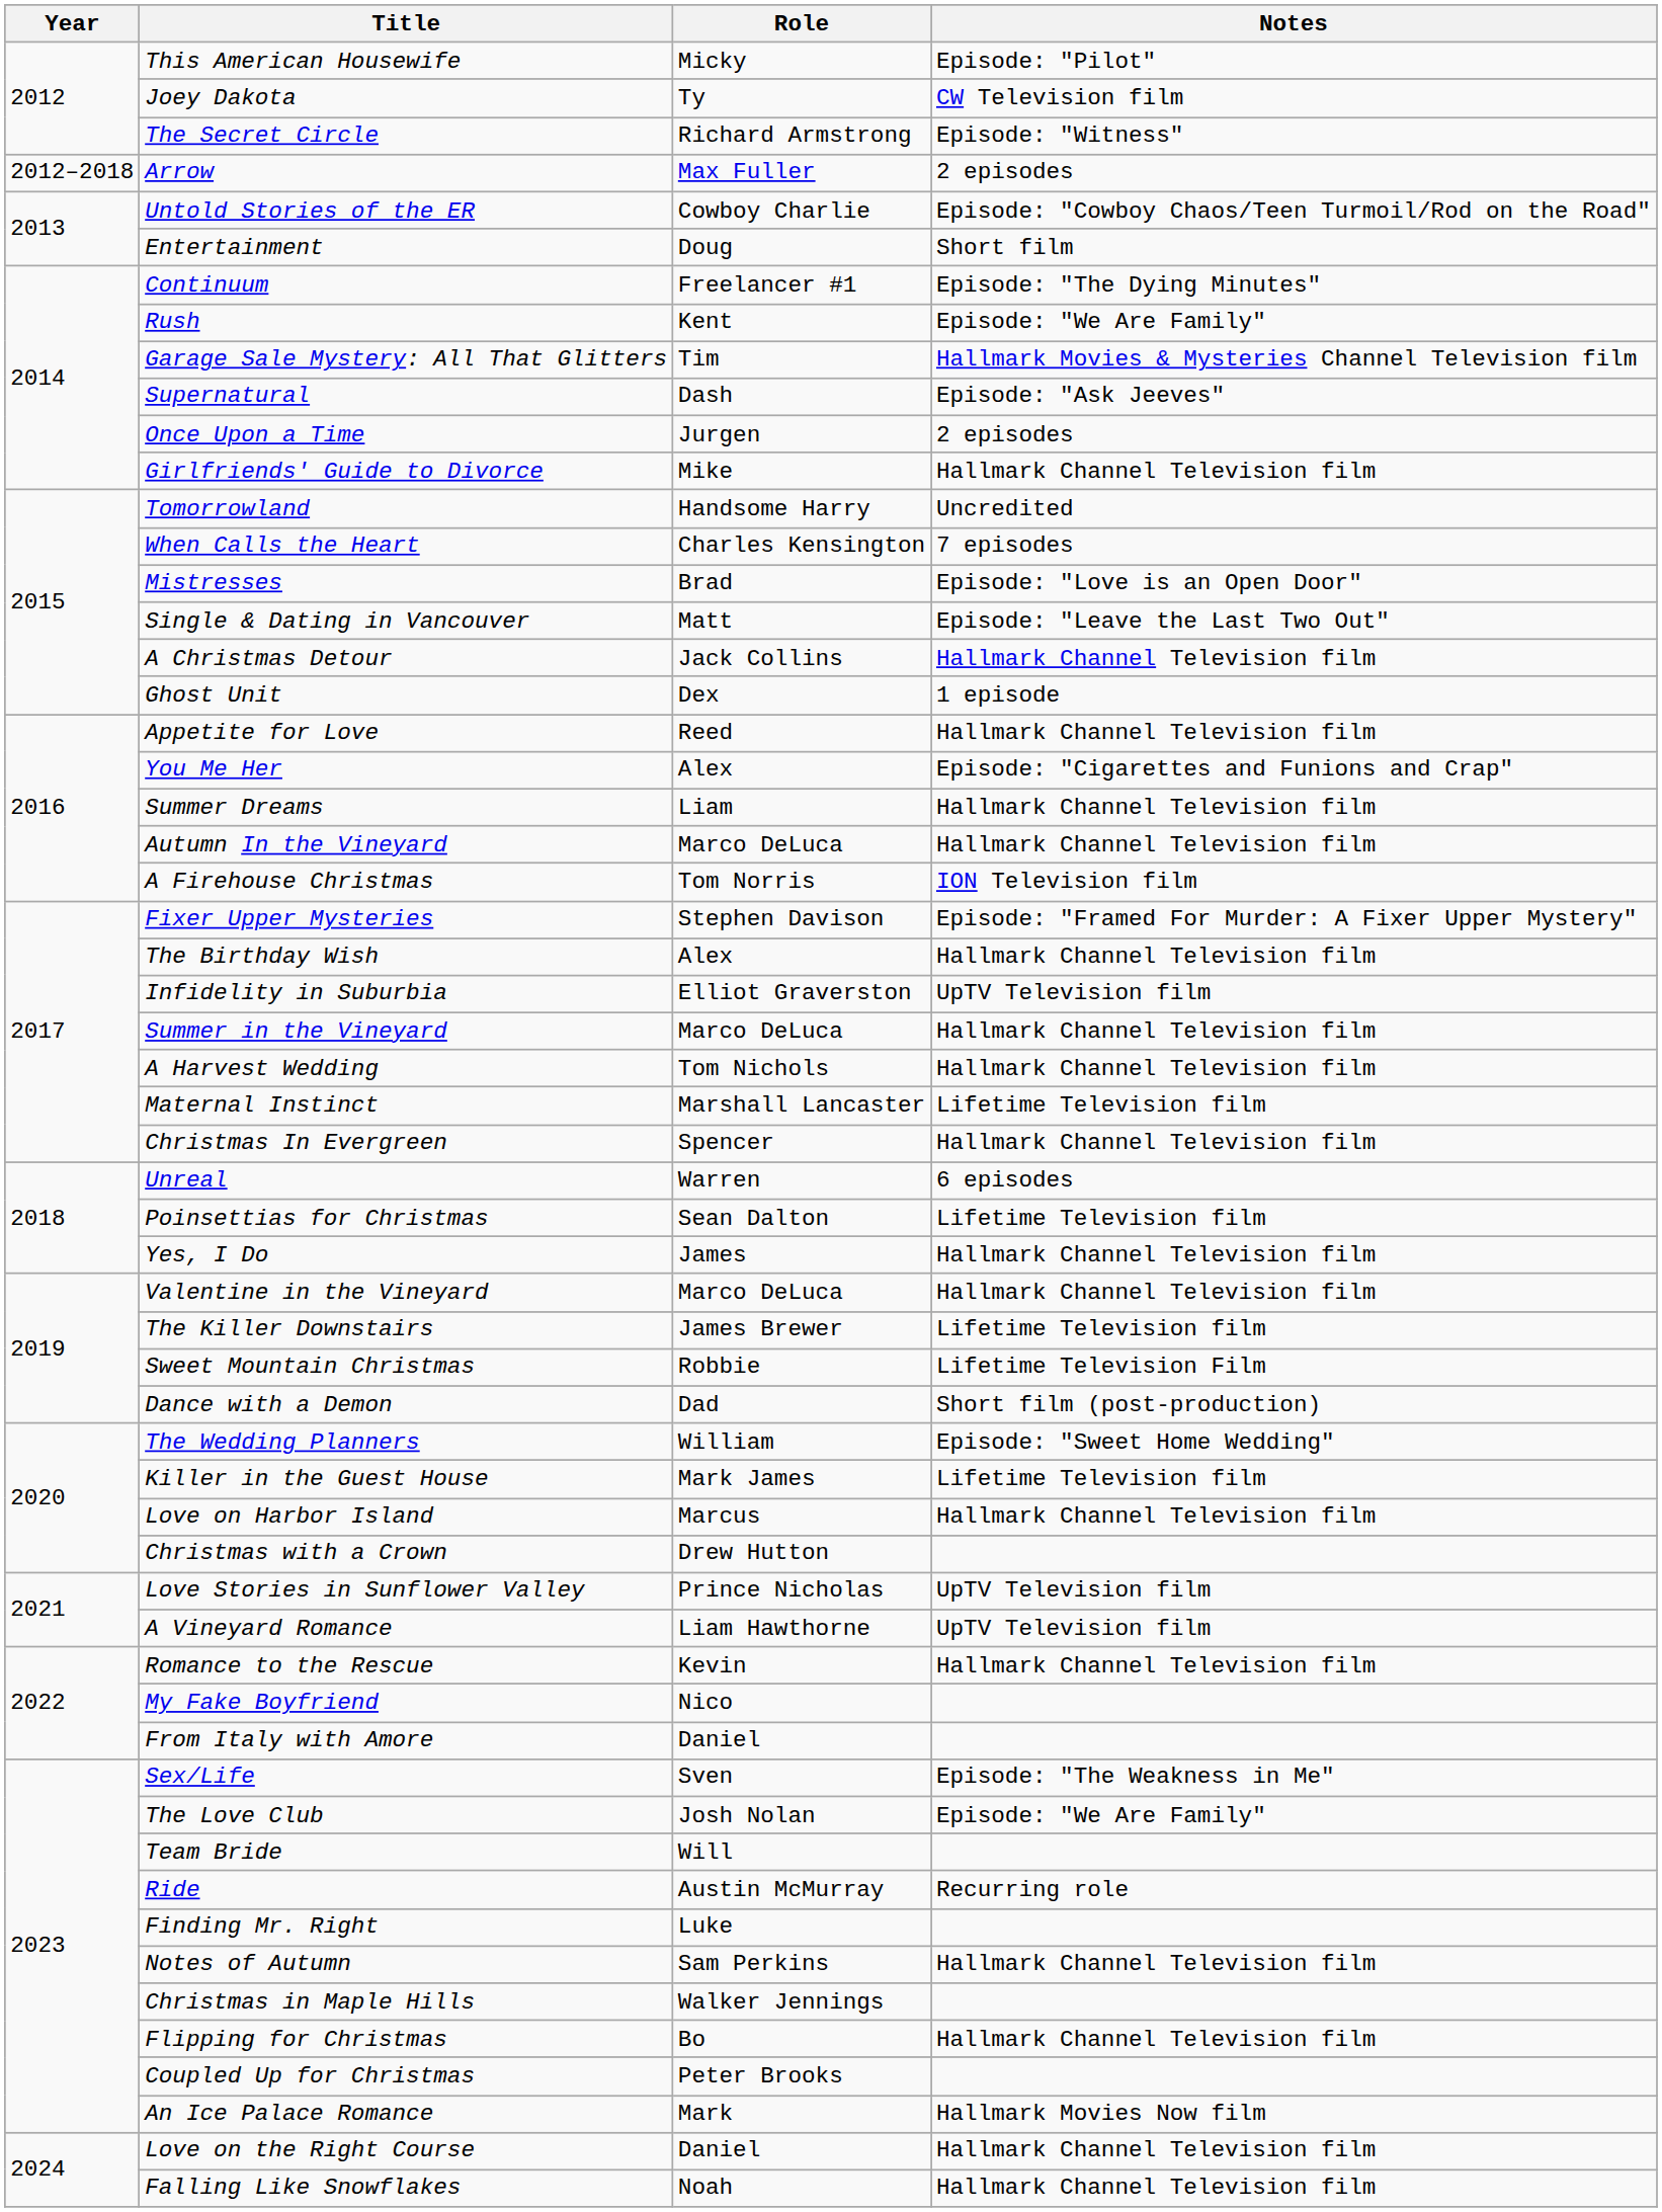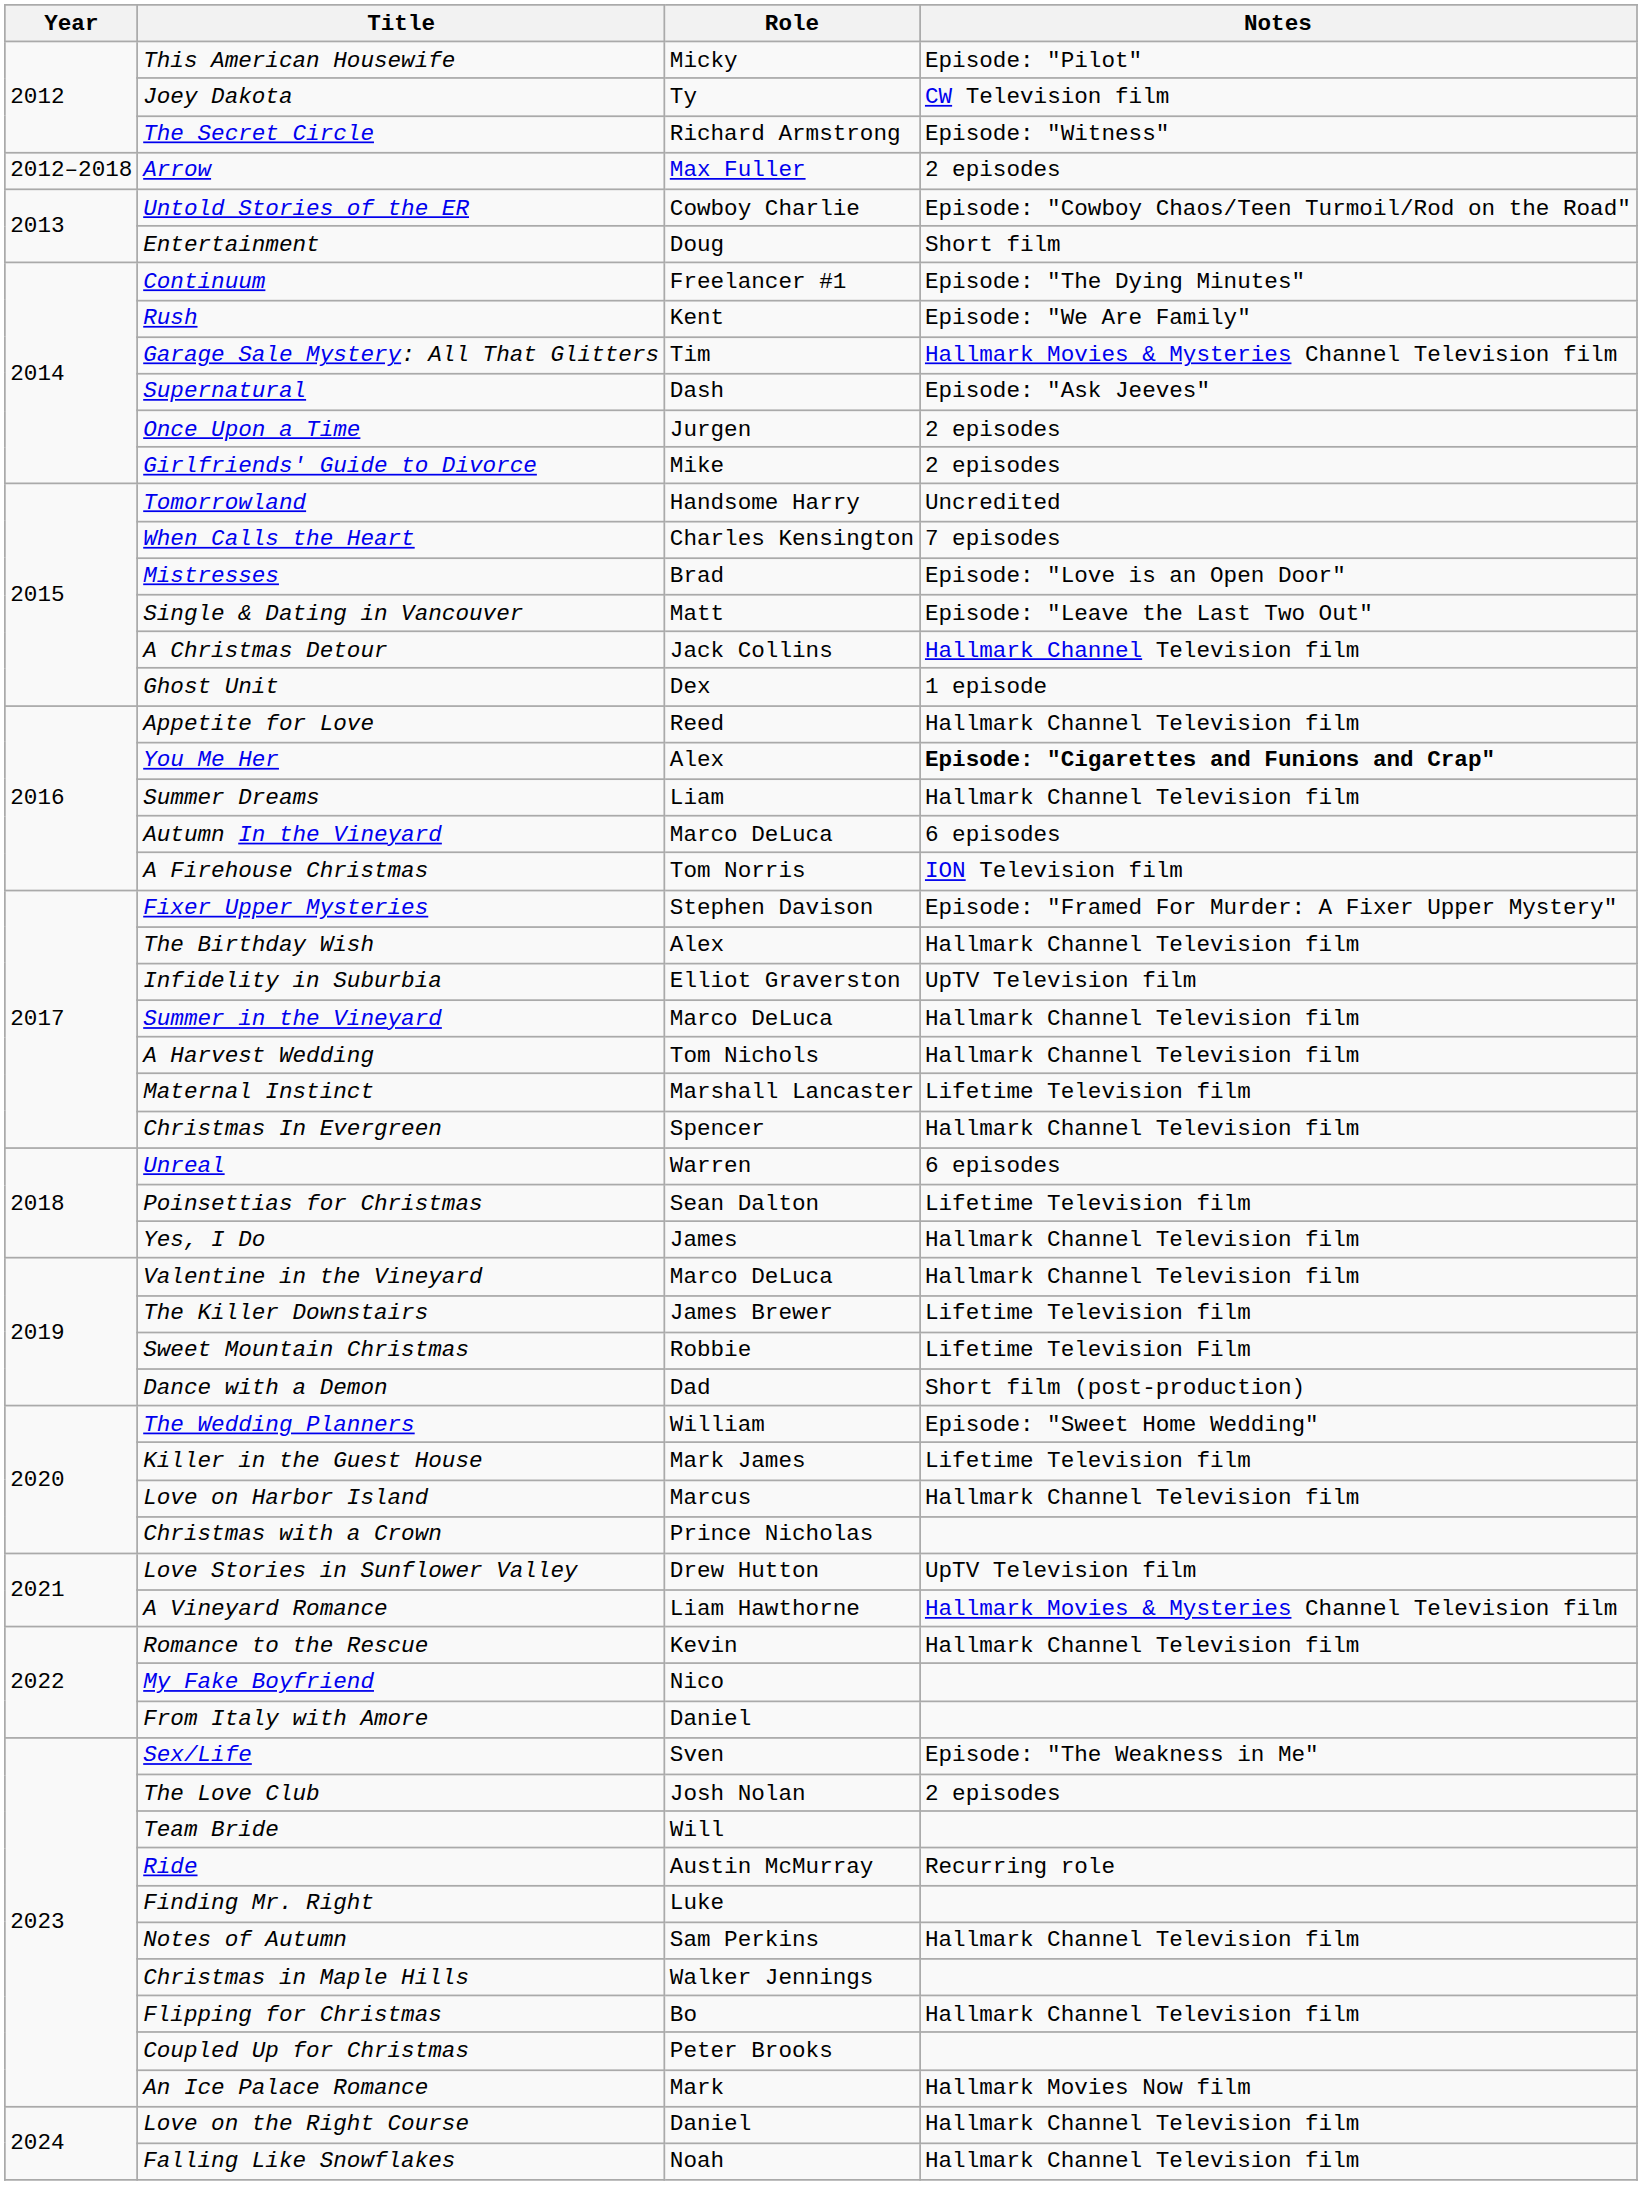Girlfriends' Guide to Divorce | Notes: Hallmark Channel Television film -> 2 episodes
You Me Her | Notes: normal -> bold
Autumn In the Vineyard | Notes: Hallmark Channel Television film -> 6 episodes
Christmas with a Crown | Role: Drew Hutton -> Prince Nicholas
Love Stories in Sunflower Valley | Role: Prince Nicholas -> Drew Hutton
A Vineyard Romance | Notes: UpTV Television film -> Hallmark Movies & Mysteries Channel Television film
The Love Club | Notes: Episode: "We Are Family" -> 2 episodes
